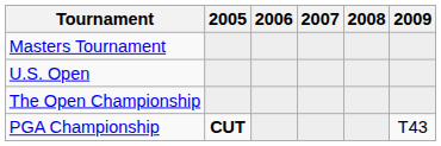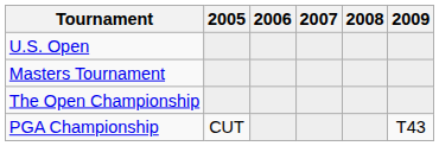rows swapped: Masters Tournament <-> U.S. Open
PGA Championship | 2005: bold -> normal
